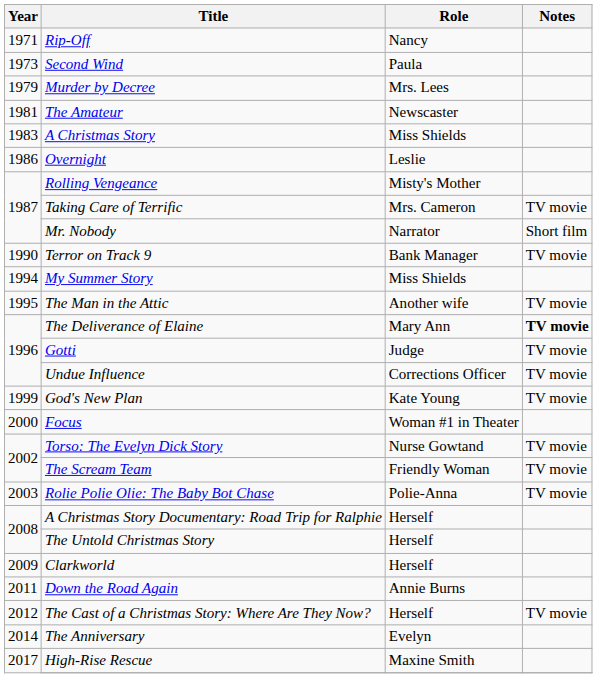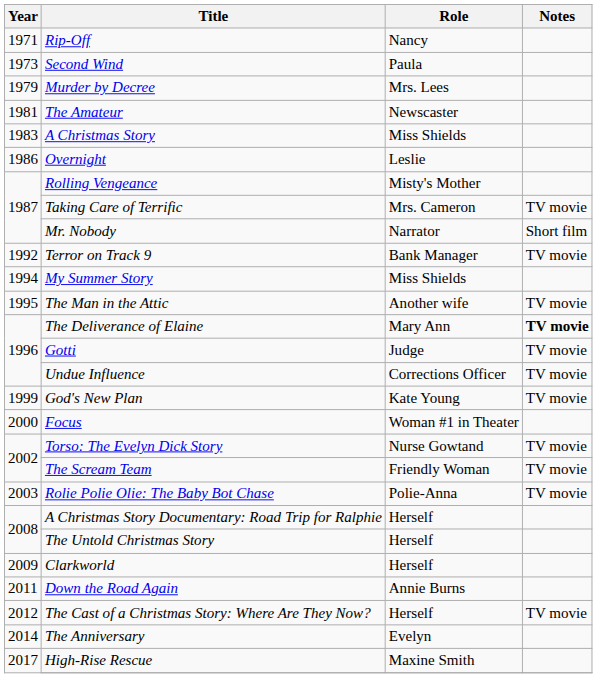Terror on Track 9 | Year: 1990 -> 1992
